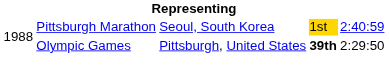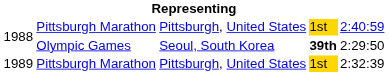1988 / Pittsburgh Marathon | column 3: Seoul, South Korea -> Pittsburgh, United States
1988 / Olympic Games | column 3: Pittsburgh, United States -> Seoul, South Korea
+ row: 1989 | Pittsburgh Marathon | Pittsburgh, United States | 1st | 2:32:39
